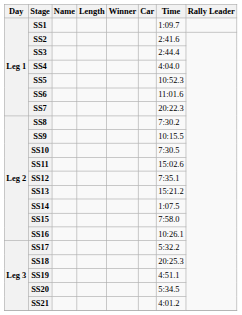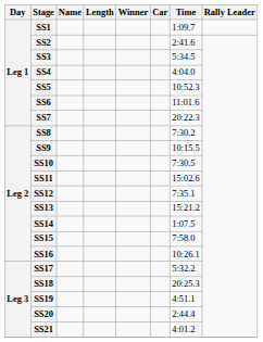SS3 | Time: 2:44.4 -> 5:34.5
SS20 | Time: 5:34.5 -> 2:44.4
